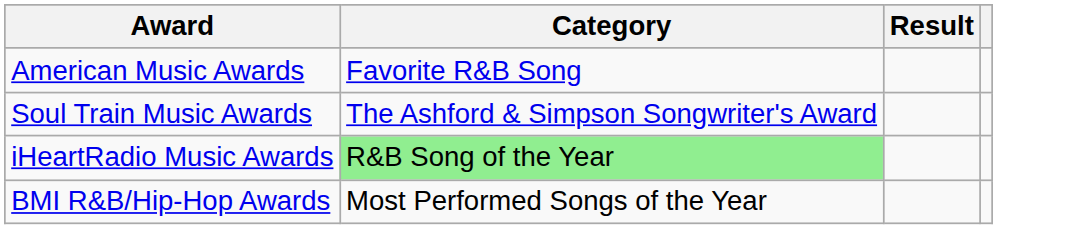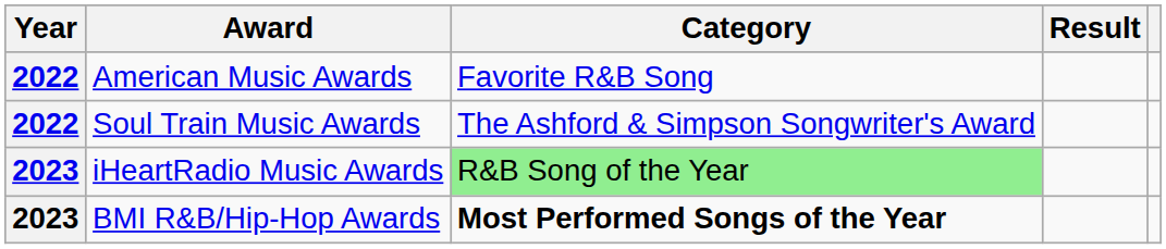+ column: Year | 2022 | 2022 | 2023 | 2023
BMI R&B/Hip-Hop Awards | Category: normal -> bold
